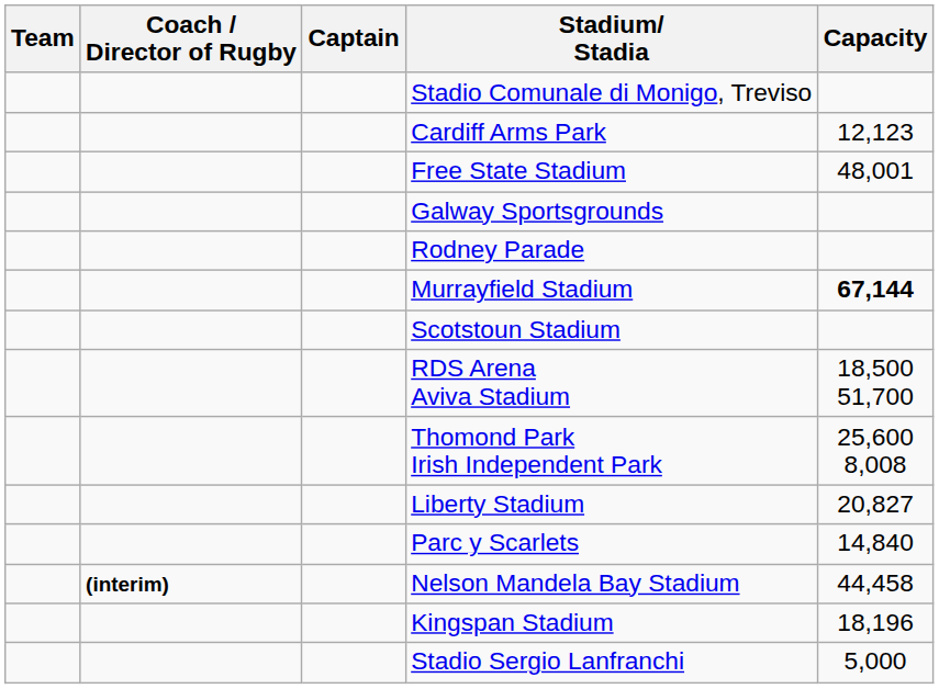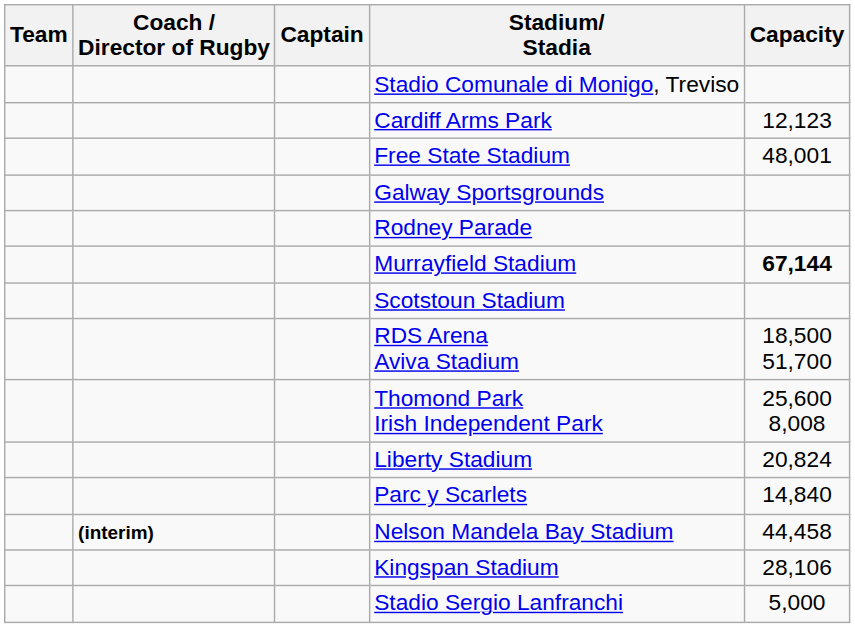Liberty Stadium | Capacity: 20,827 -> 20,824
Kingspan Stadium | Capacity: 18,196 -> 28,106
